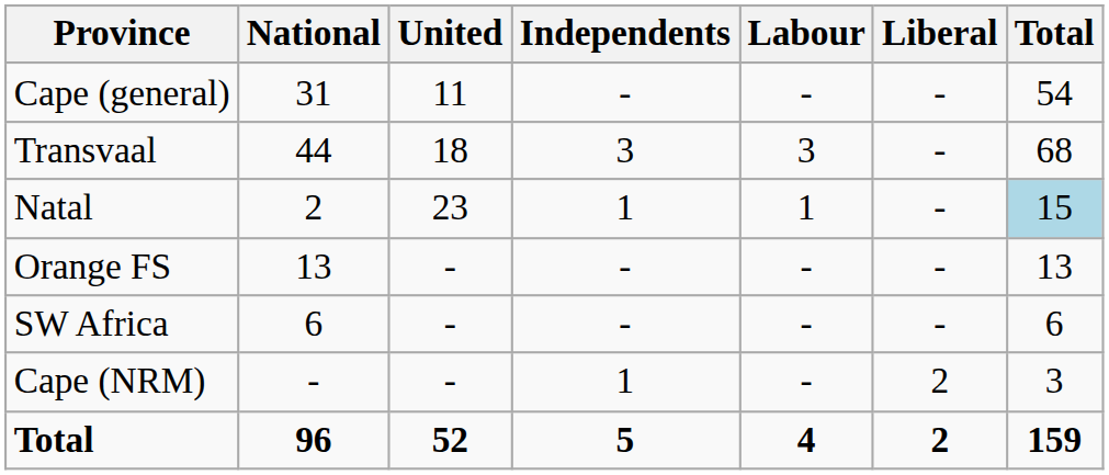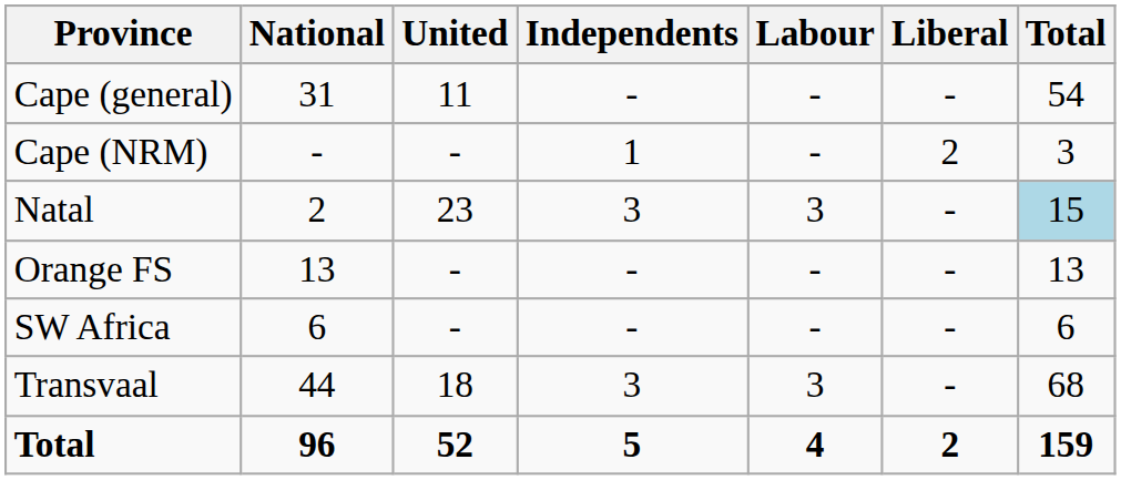rows swapped: Cape (NRM) <-> Transvaal
Natal | Independents: 1 -> 3
Natal | Labour: 1 -> 3
